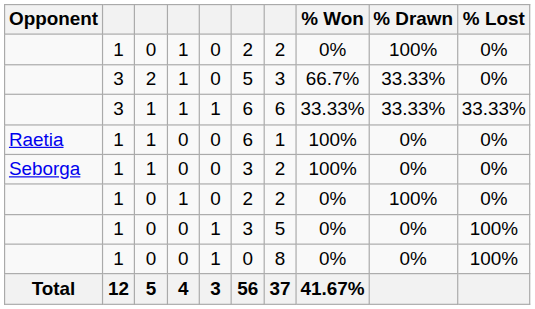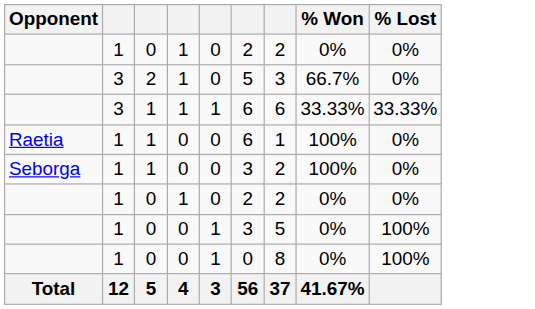- column: % Drawn | 100% | 33.33% | 33.33% | 0% | 0% | 100% | 0% | 0%
